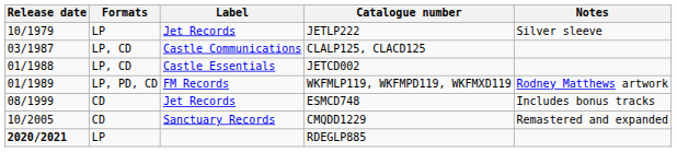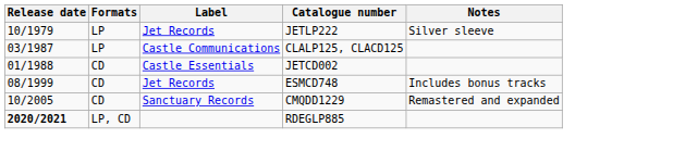CLALP125, CLACD125 | Formats: LP, CD -> LP
JETCD002 | Formats: LP, CD -> CD
- row: 01/1989 | LP, PD, CD | FM Records | WKFMLP119, WKFMPD119, WKFMXD119 | Rodney Matthews artwork
RDEGLP885 | Formats: LP -> LP, CD
